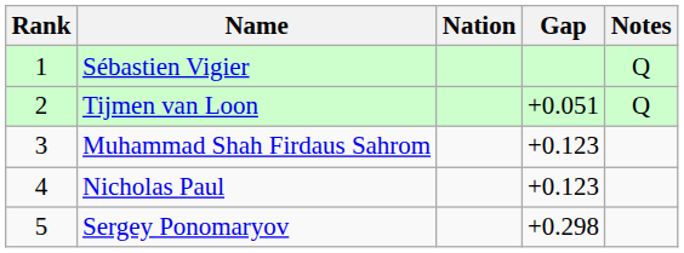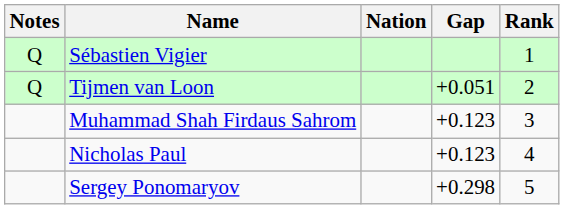columns swapped: Rank <-> Notes
